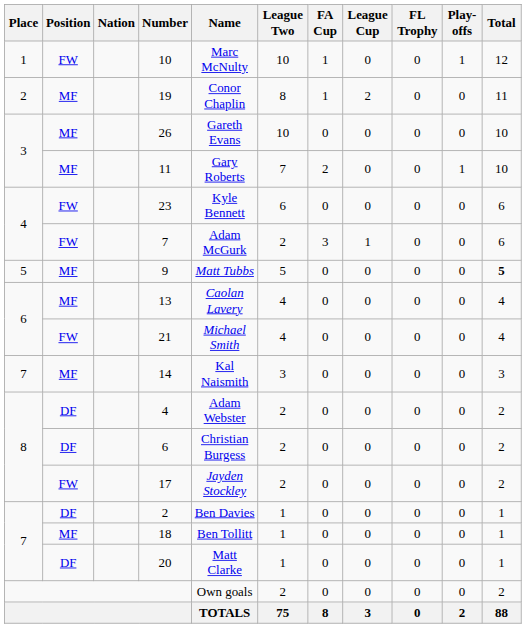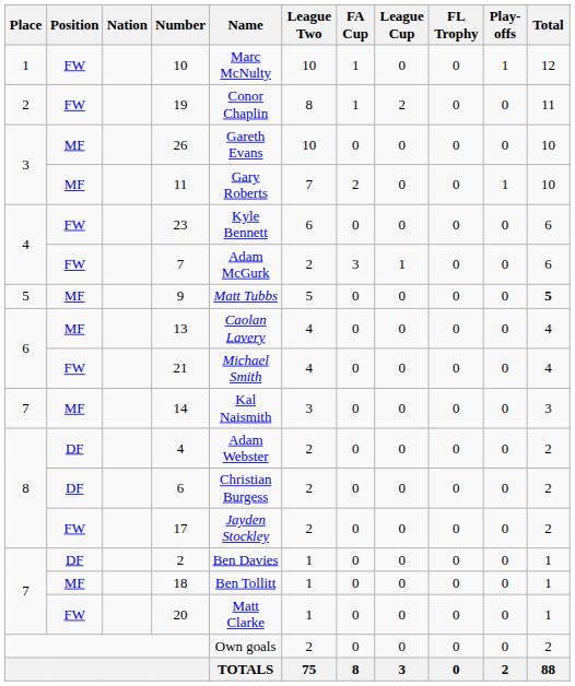19 | Position: MF -> FW
20 | Position: DF -> FW
